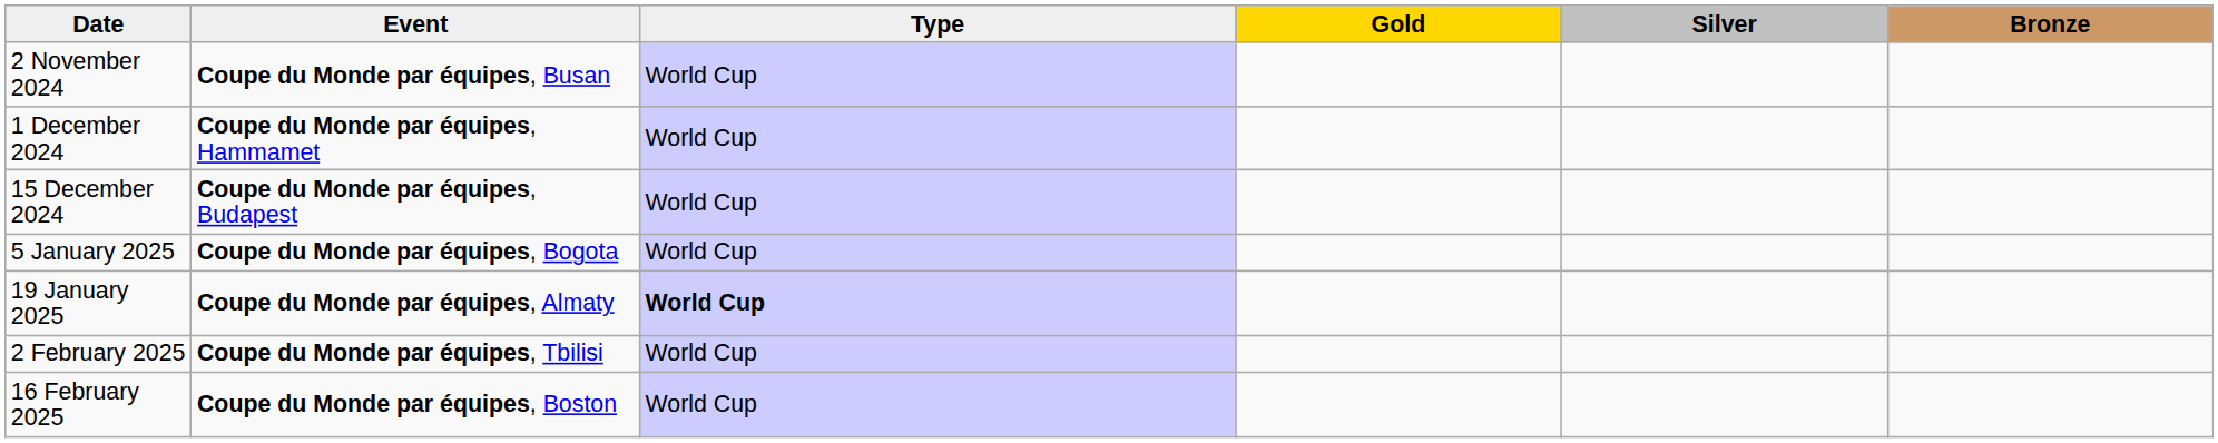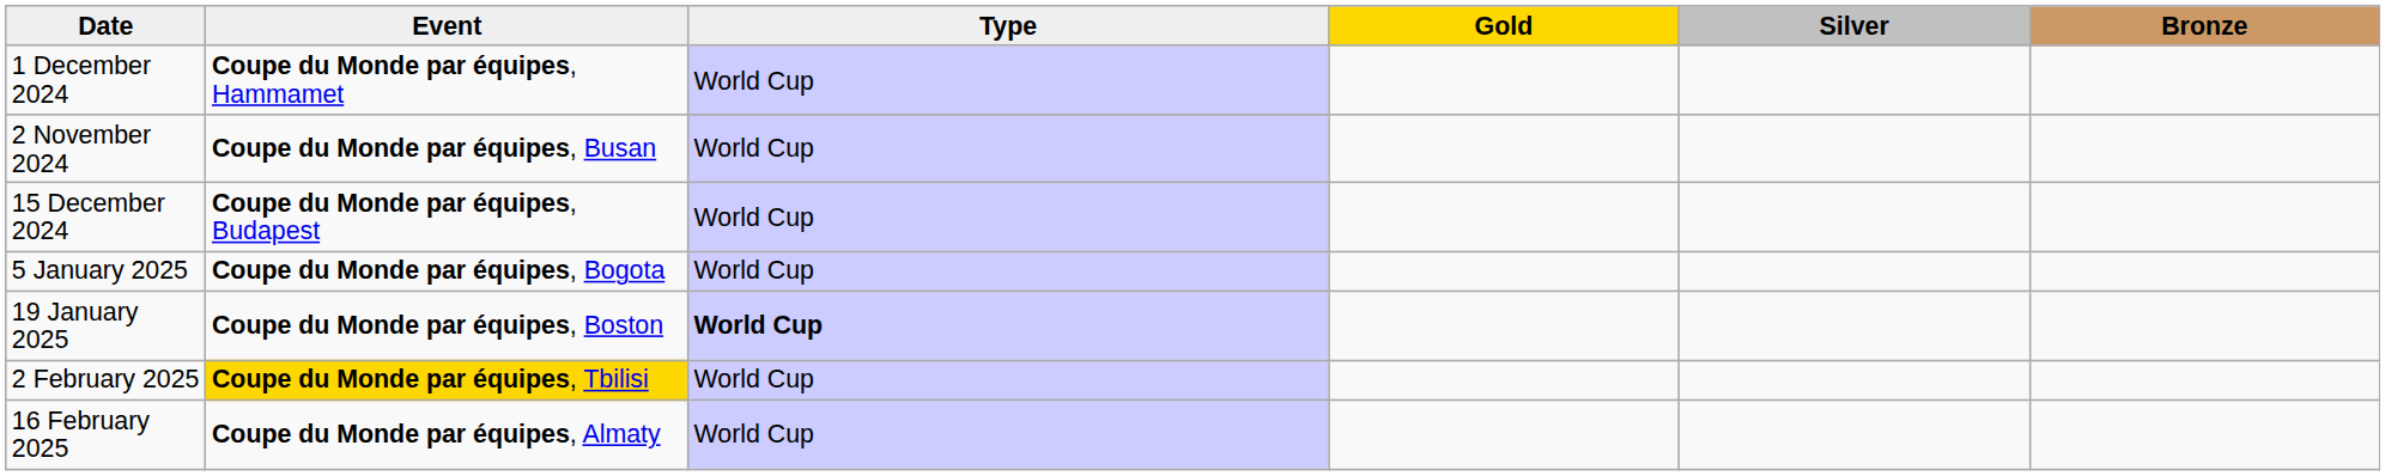rows swapped: 2 November 2024 <-> 1 December 2024
19 January 2025 | Event: Coupe du Monde par équipes, Almaty -> Coupe du Monde par équipes, Boston
2 February 2025 | Event: no background -> gold background
16 February 2025 | Event: Coupe du Monde par équipes, Boston -> Coupe du Monde par équipes, Almaty
